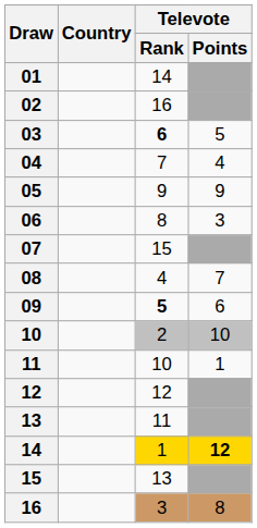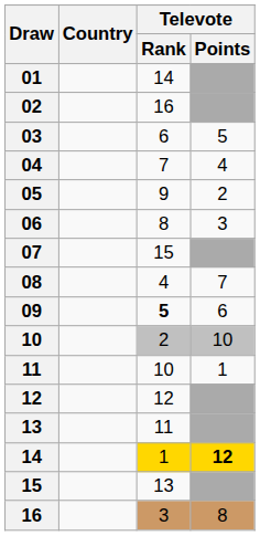03 | Televote / Rank: bold -> normal
05 | Televote / Points: 9 -> 2
